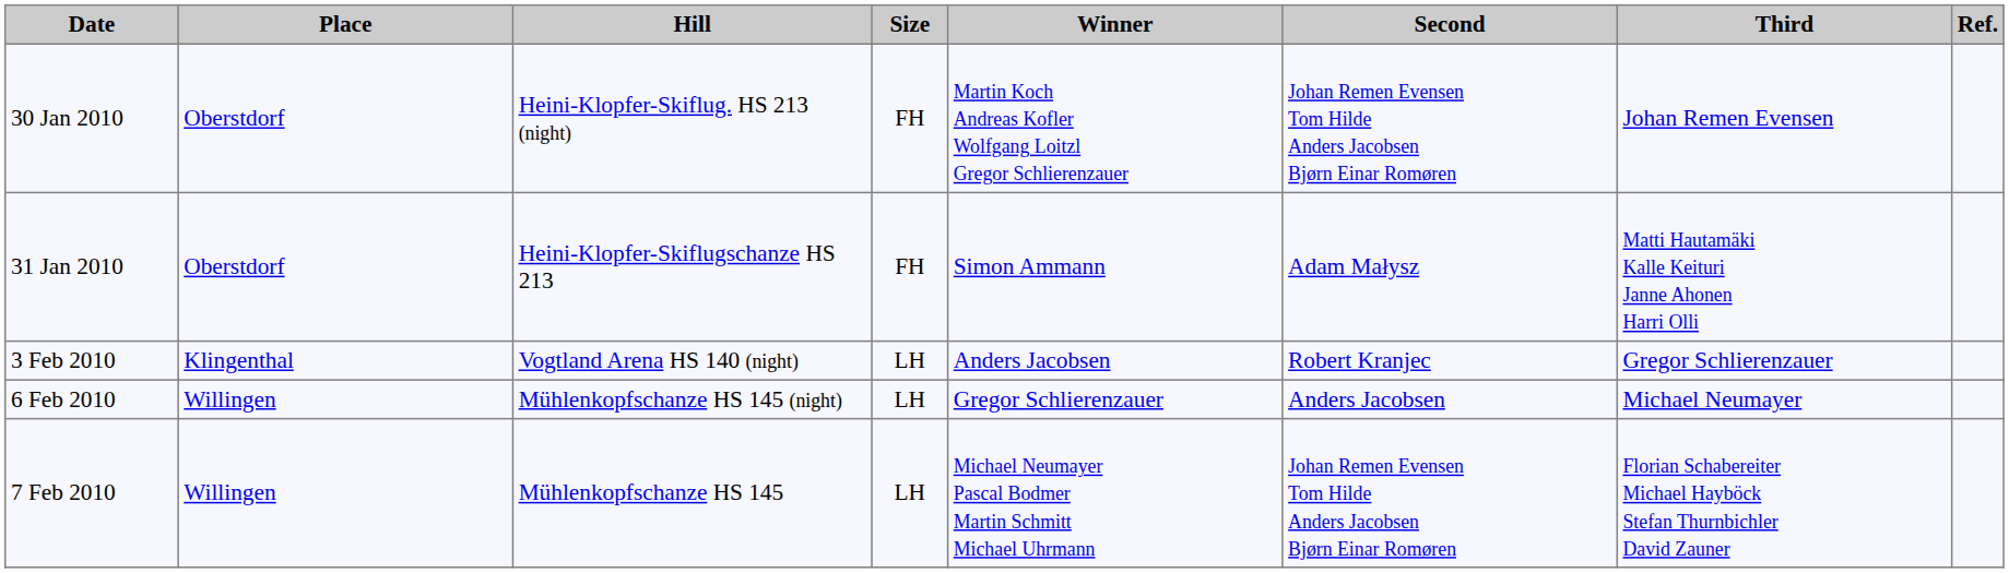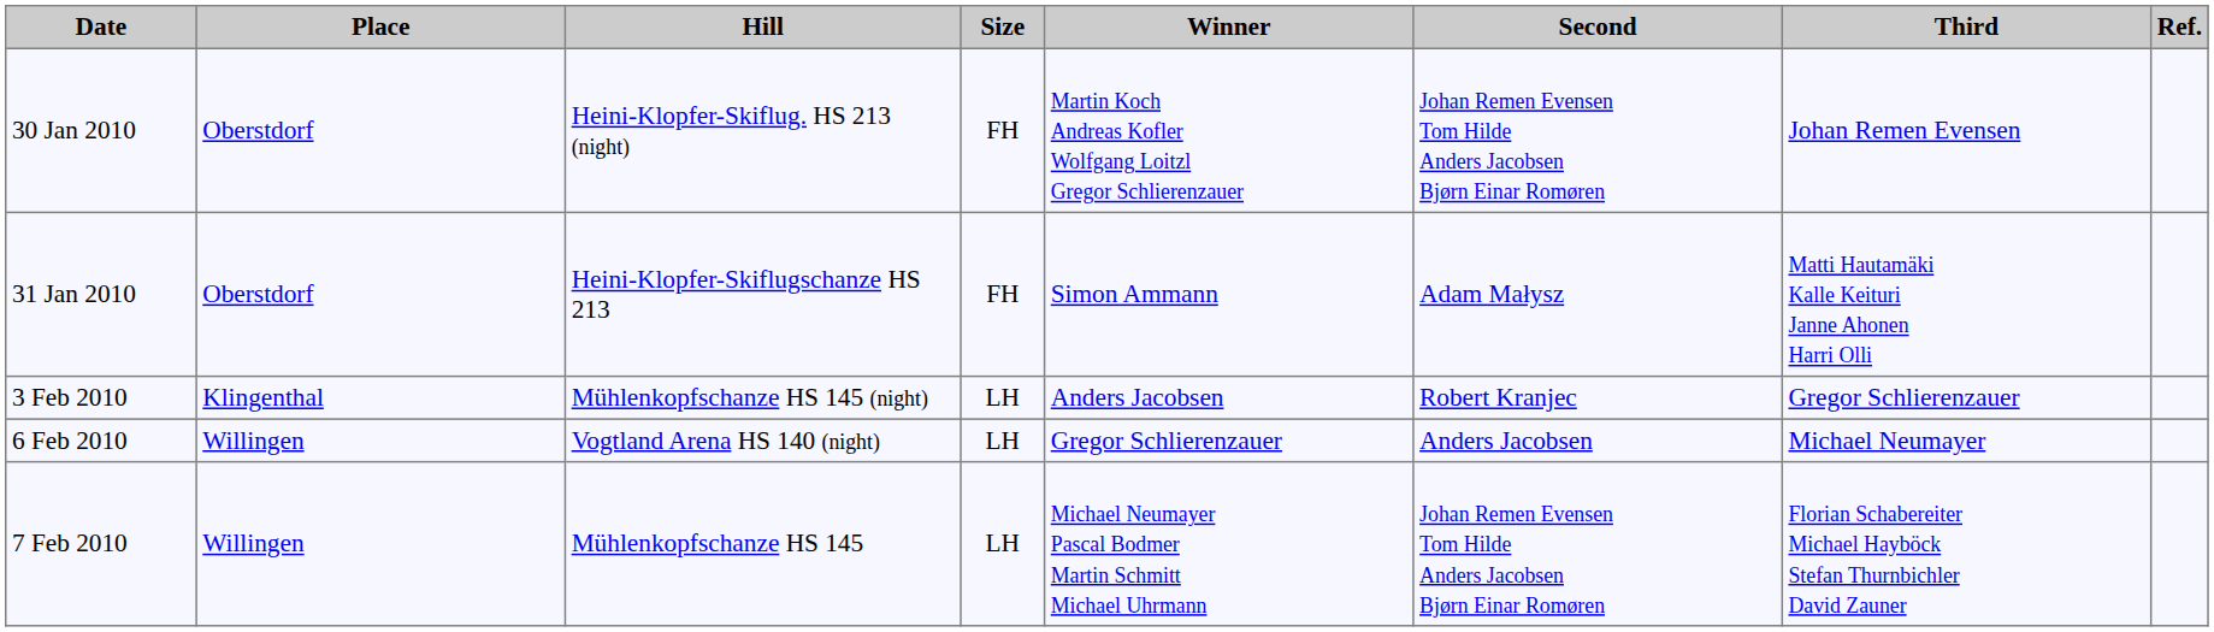3 Feb 2010 | Hill: Vogtland Arena HS 140 (night) -> Mühlenkopfschanze HS 145 (night)
6 Feb 2010 | Hill: Mühlenkopfschanze HS 145 (night) -> Vogtland Arena HS 140 (night)
